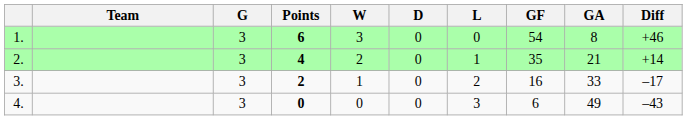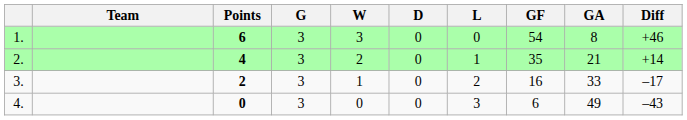columns swapped: Points <-> G
